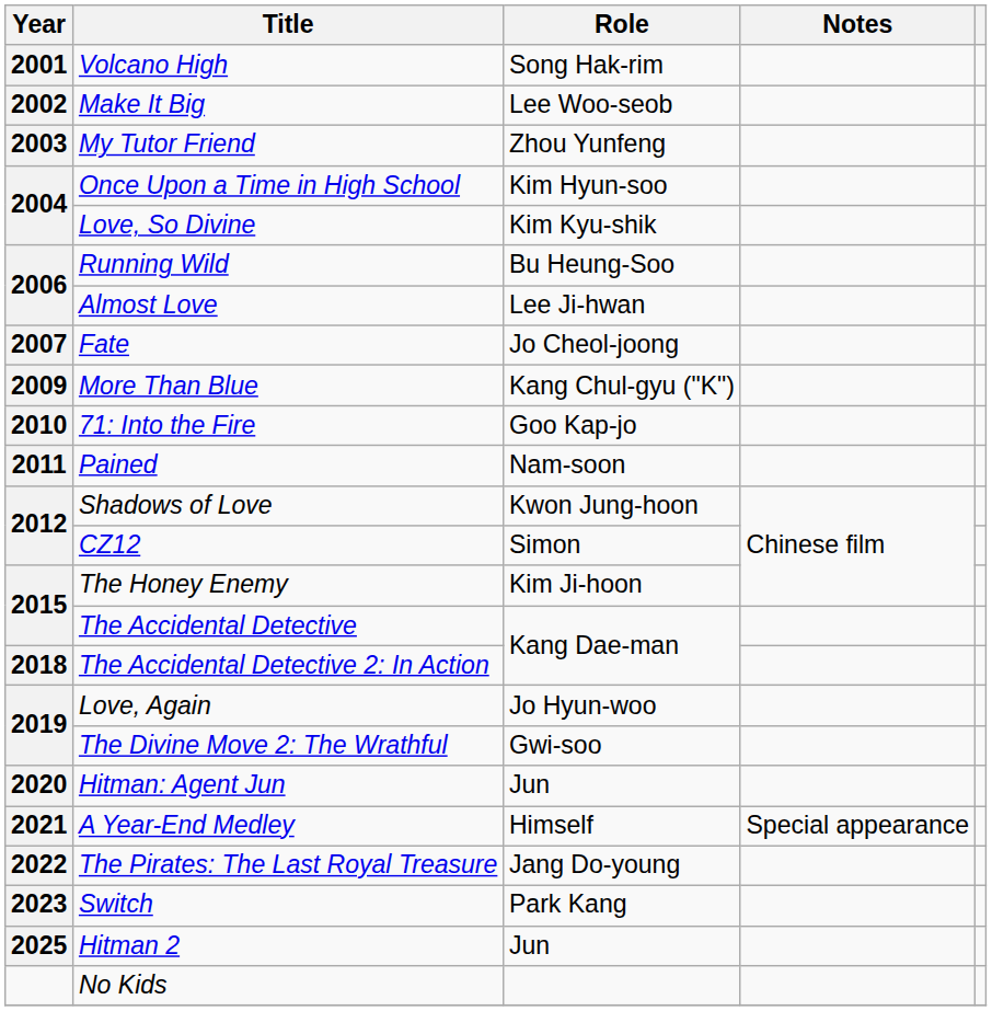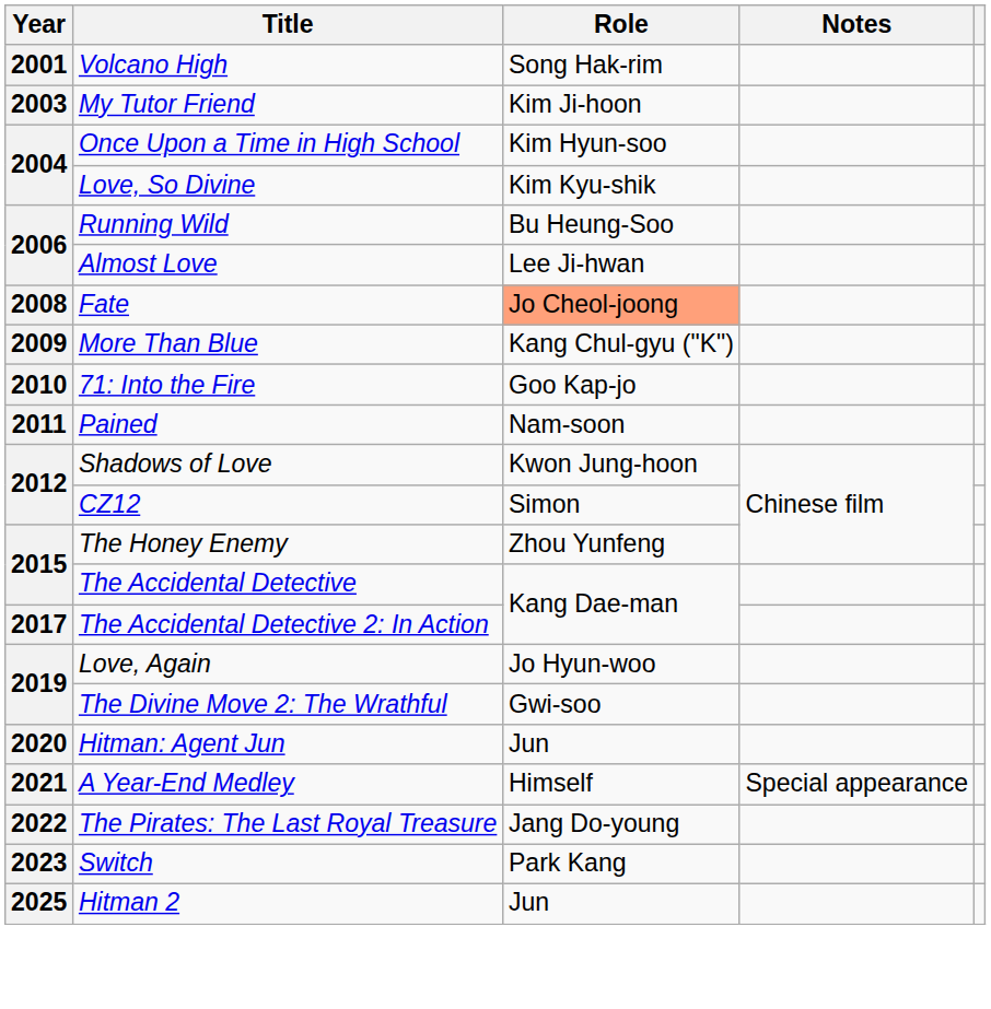- row: 2002 | Make It Big | Lee Woo-seob
My Tutor Friend | Role: Zhou Yunfeng -> Kim Ji-hoon
Fate | Year: 2007 -> 2008
Fate | Role: no background -> lightsalmon background
The Honey Enemy | Role: Kim Ji-hoon -> Zhou Yunfeng
The Accidental Detective 2: In Action | Year: 2018 -> 2017
- row: No Kids
